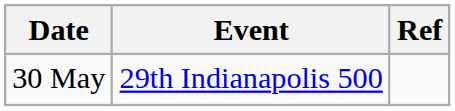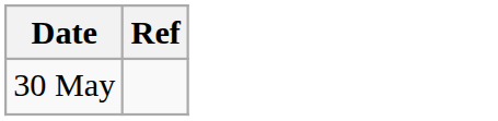- column: Event | 29th Indianapolis 500
